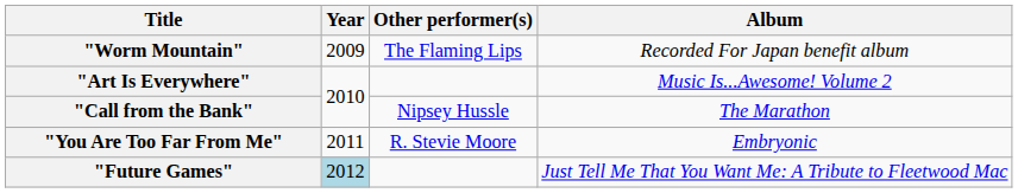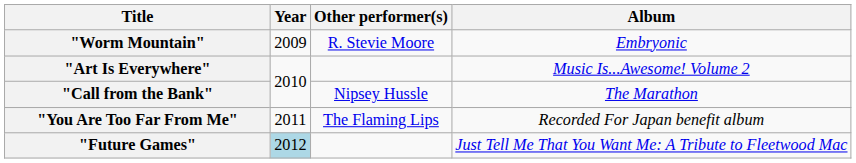"Worm Mountain" | Other performer(s): The Flaming Lips -> R. Stevie Moore
"Worm Mountain" | Album: Recorded For Japan benefit album -> Embryonic
"You Are Too Far From Me" | Other performer(s): R. Stevie Moore -> The Flaming Lips
"You Are Too Far From Me" | Album: Embryonic -> Recorded For Japan benefit album
